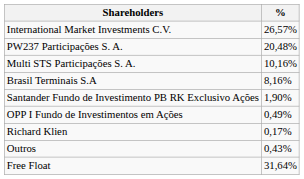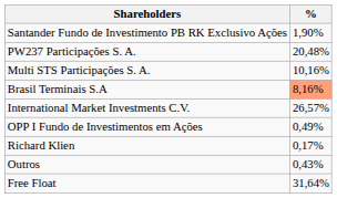rows swapped: International Market Investments C.V. <-> Santander Fundo de Investimento PB RK Exclusivo Ações
Brasil Terminais S.A | %: no background -> lightsalmon background
